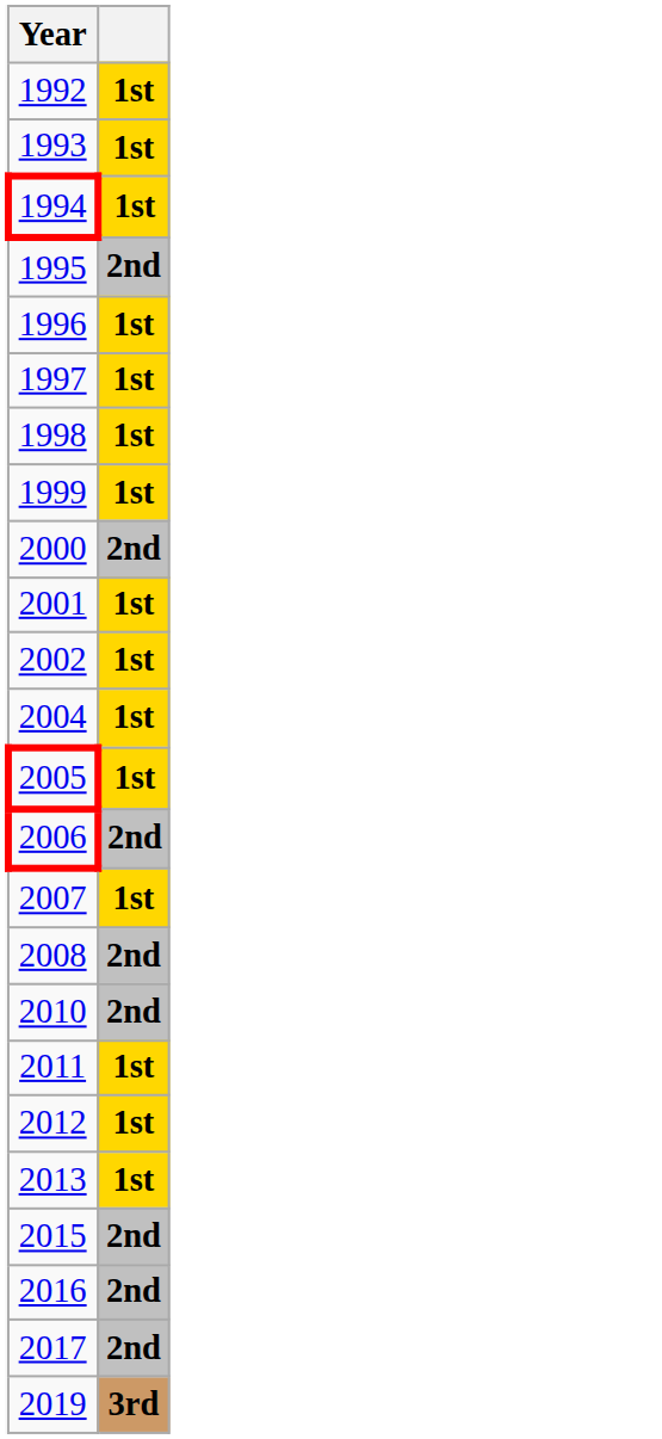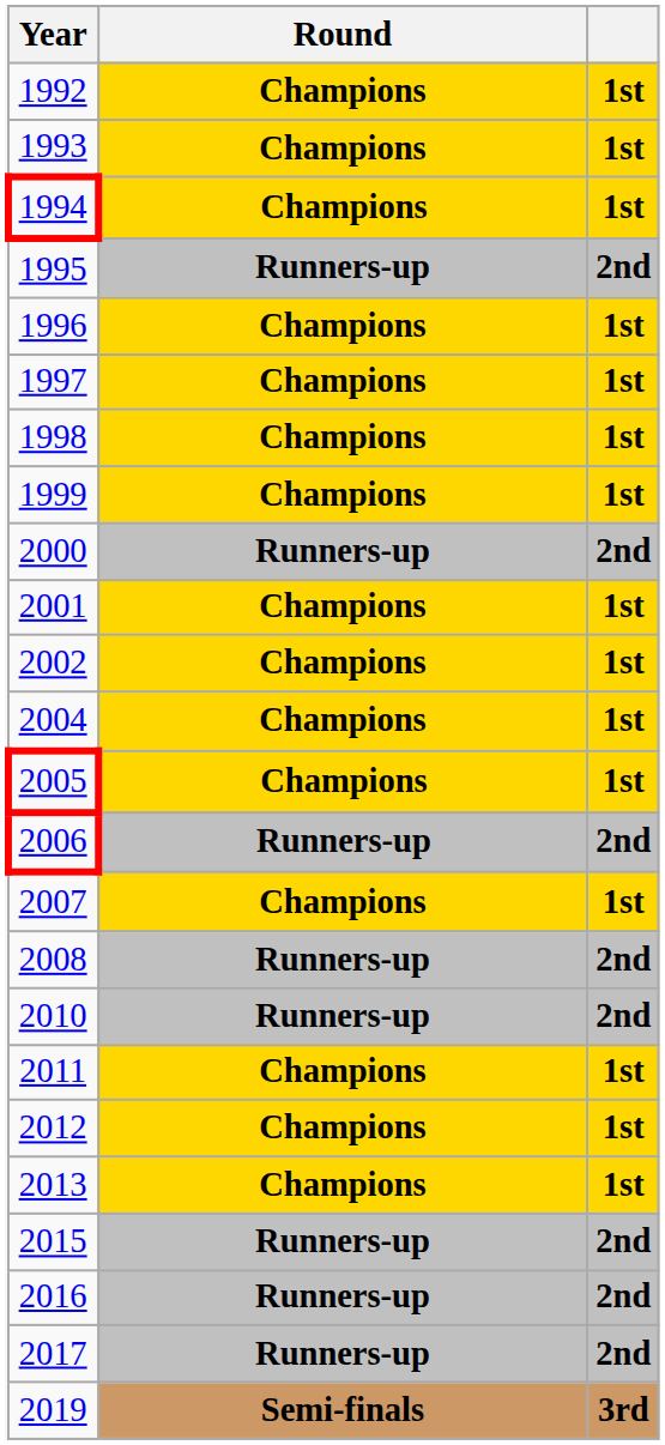+ column: Round | Champions | Champions | Champions | Runners-up | Champions | Champions | Champions | Champions | Runners-up | Champions | Champions | Champions | Champions | Runners-up | Champions | Runners-up | Runners-up | Champions | Champions | Champions | Runners-up | Runners-up | Runners-up | Semi-finals
